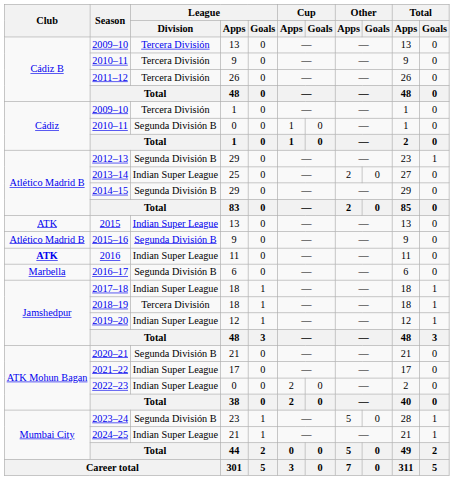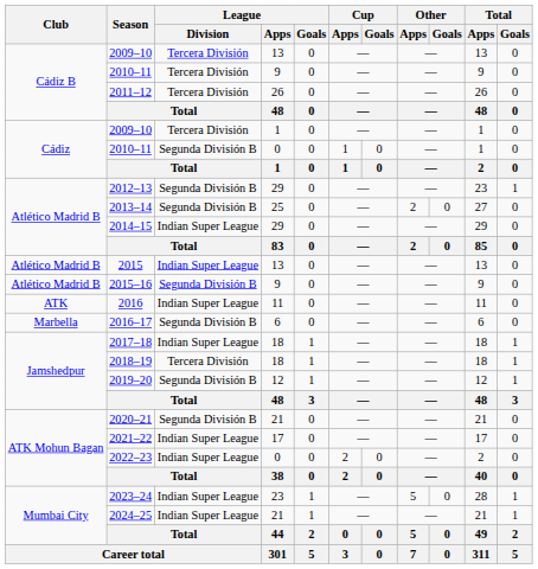2013–14 | League / Division: Indian Super League -> Segunda División B
2014–15 | League / Division: Segunda División B -> Indian Super League
2015 | Club: ATK -> Atlético Madrid B
2016 | Club: bold -> normal
2019–20 | League / Division: Indian Super League -> Segunda División B
2023–24 | League / Division: Segunda División B -> Indian Super League
